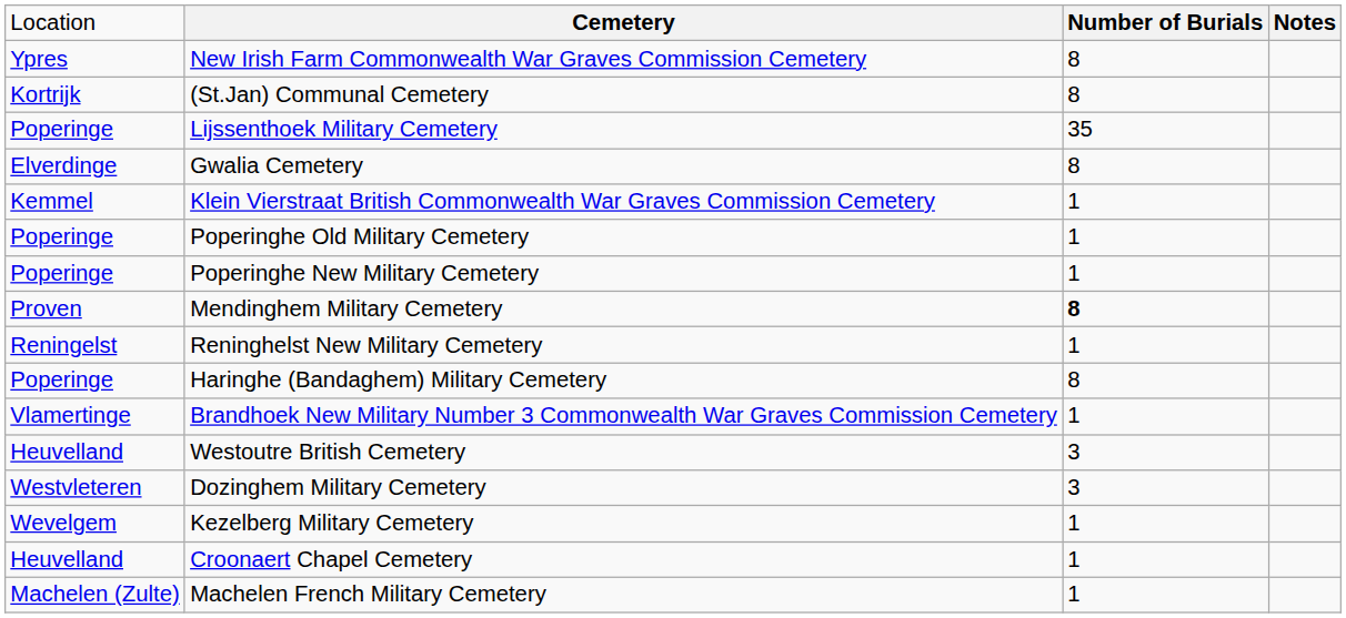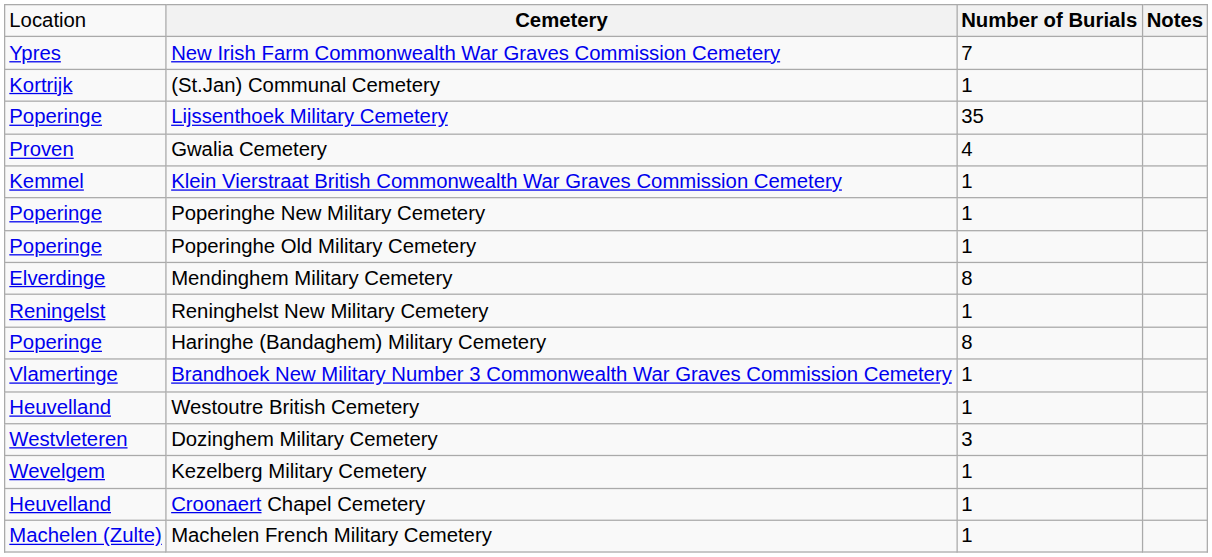New Irish Farm Commonwealth War Graves Commission Cemetery | column 3: 8 -> 7
(St.Jan) Communal Cemetery | column 3: 8 -> 1
Gwalia Cemetery | column 1: Elverdinge -> Proven
Gwalia Cemetery | column 3: 8 -> 4
rows swapped: Poperinghe Old Military Cemetery <-> Poperinghe New Military Cemetery
Mendinghem Military Cemetery | column 1: Proven -> Elverdinge
Mendinghem Military Cemetery | column 3: bold -> normal
Westoutre British Cemetery | column 3: 3 -> 1
